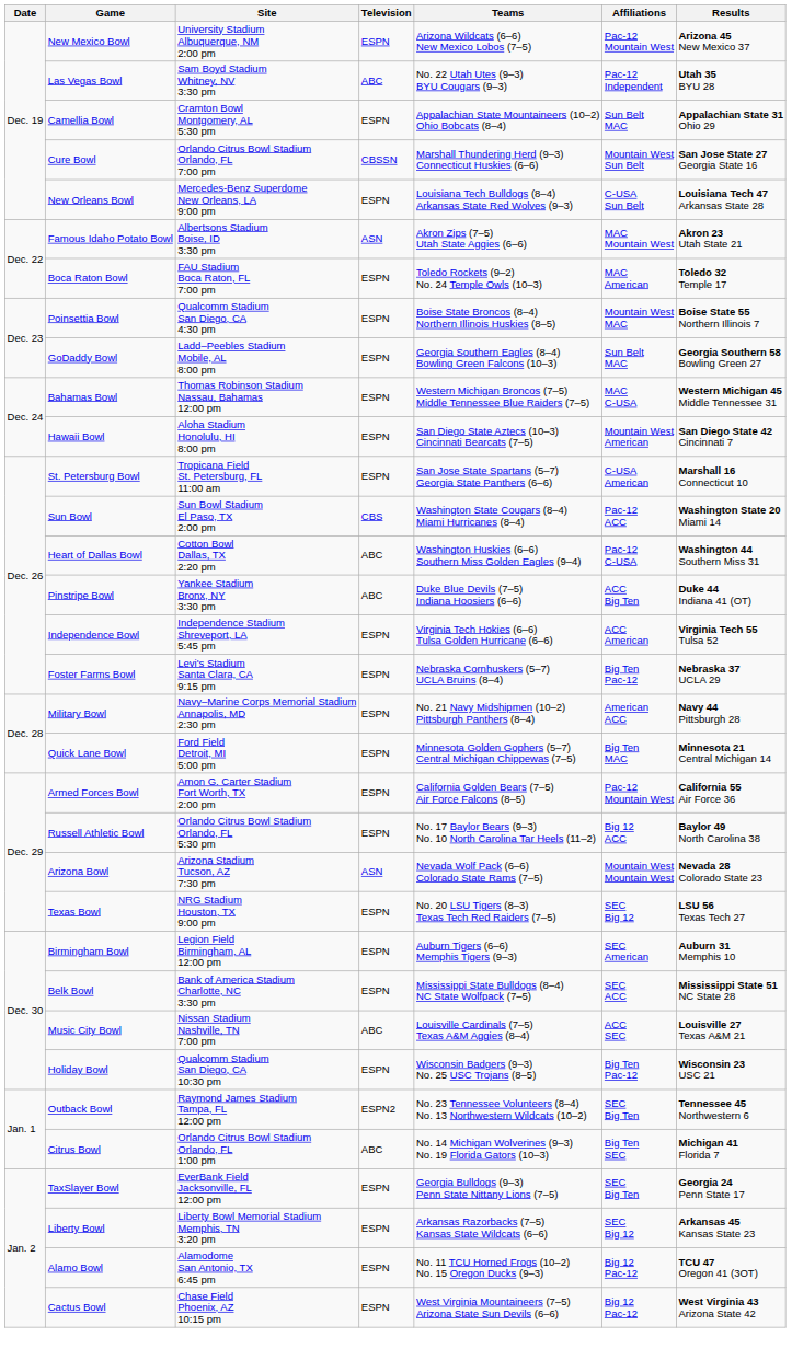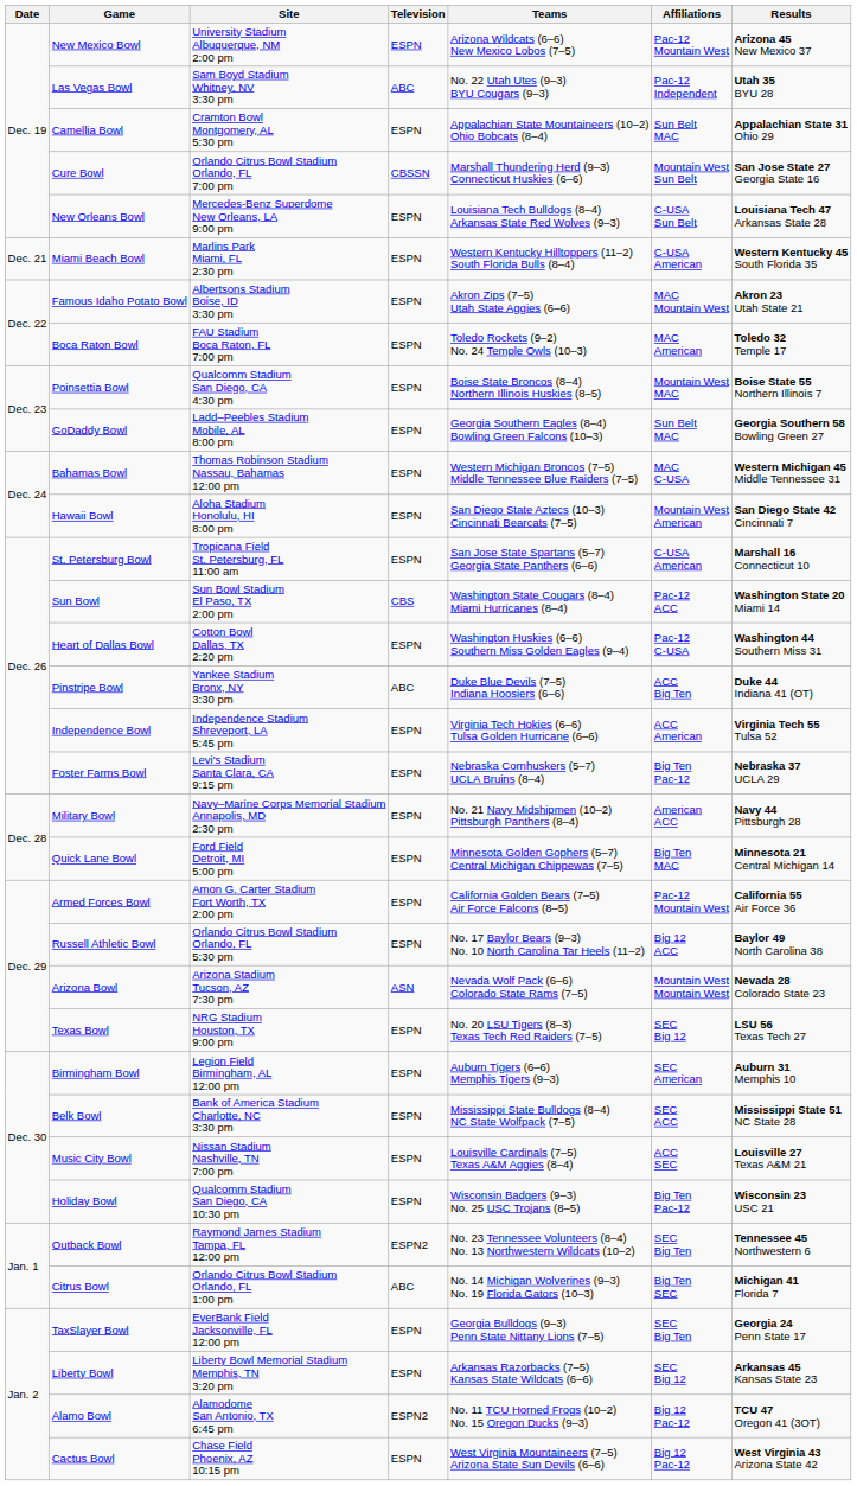+ row: Dec. 21 | Miami Beach Bowl | Marlins Park Miami, FL 2:30 pm | ESPN | Western Kentucky Hilltoppers (11–2) South Florida Bulls (8–4) | C-USA American | Western Kentucky 45 South Florida 35
Famous Idaho Potato Bowl | Television: ASN -> ESPN
Heart of Dallas Bowl | Television: ABC -> ESPN
Music City Bowl | Television: ABC -> ESPN
Alamo Bowl | Television: ESPN -> ESPN2
